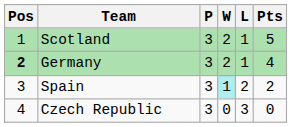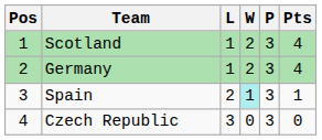columns swapped: P <-> L
Scotland | Pts: 5 -> 4
Germany | Pos: bold -> normal
Spain | Pts: 2 -> 1
